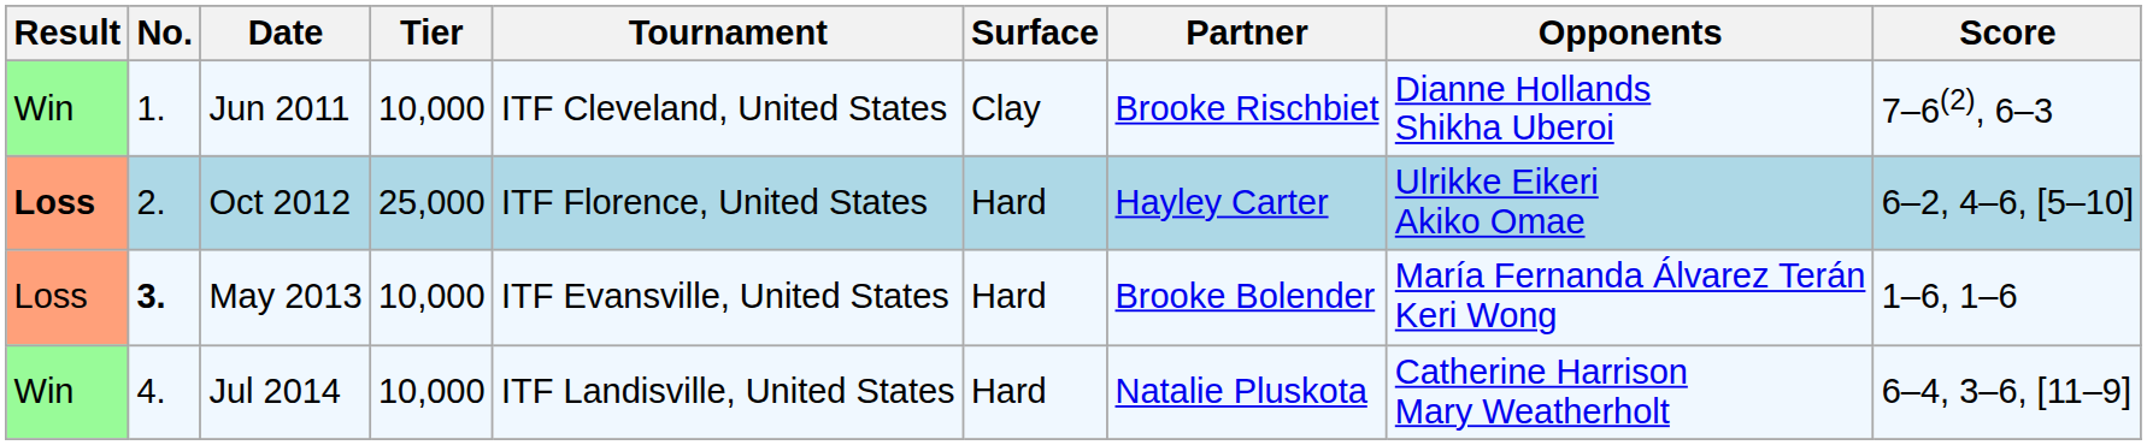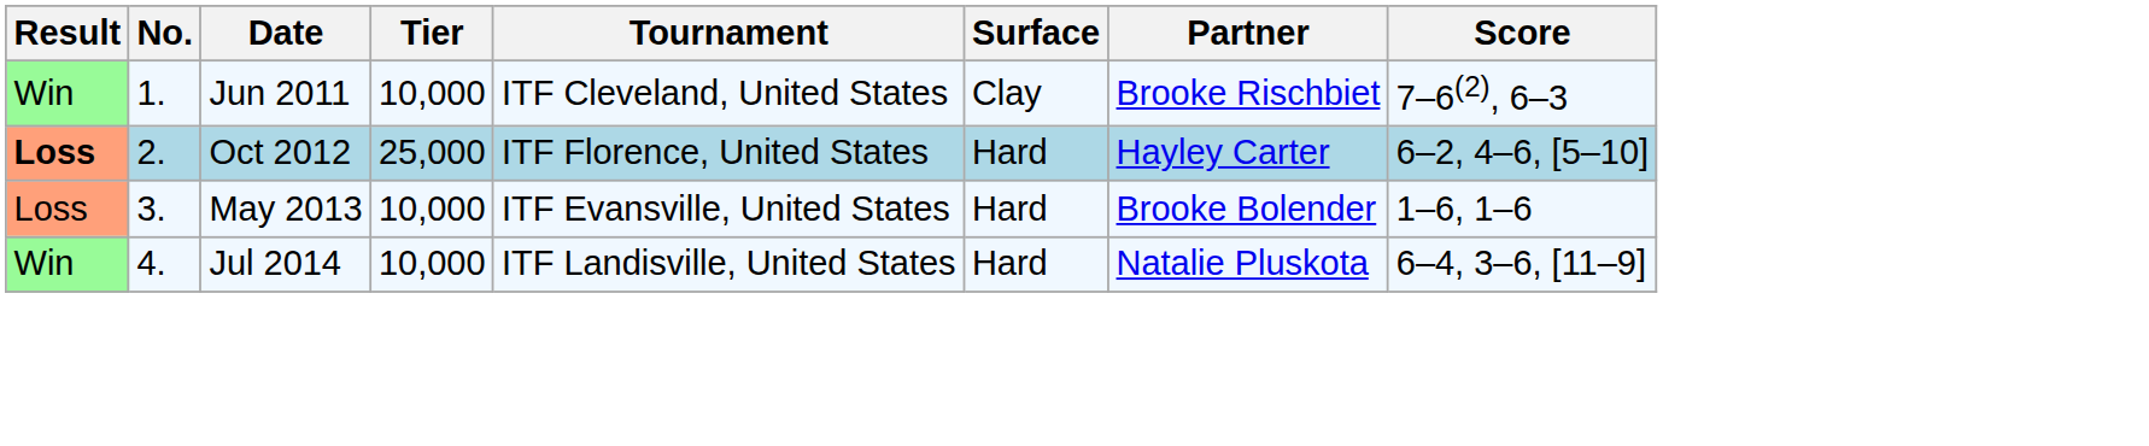- column: Opponents | Dianne Hollands Shikha Uberoi | Ulrikke Eikeri Akiko Omae | María Fernanda Álvarez Terán Keri Wong | Catherine Harrison Mary Weatherholt
May 2013 | No.: bold -> normal
